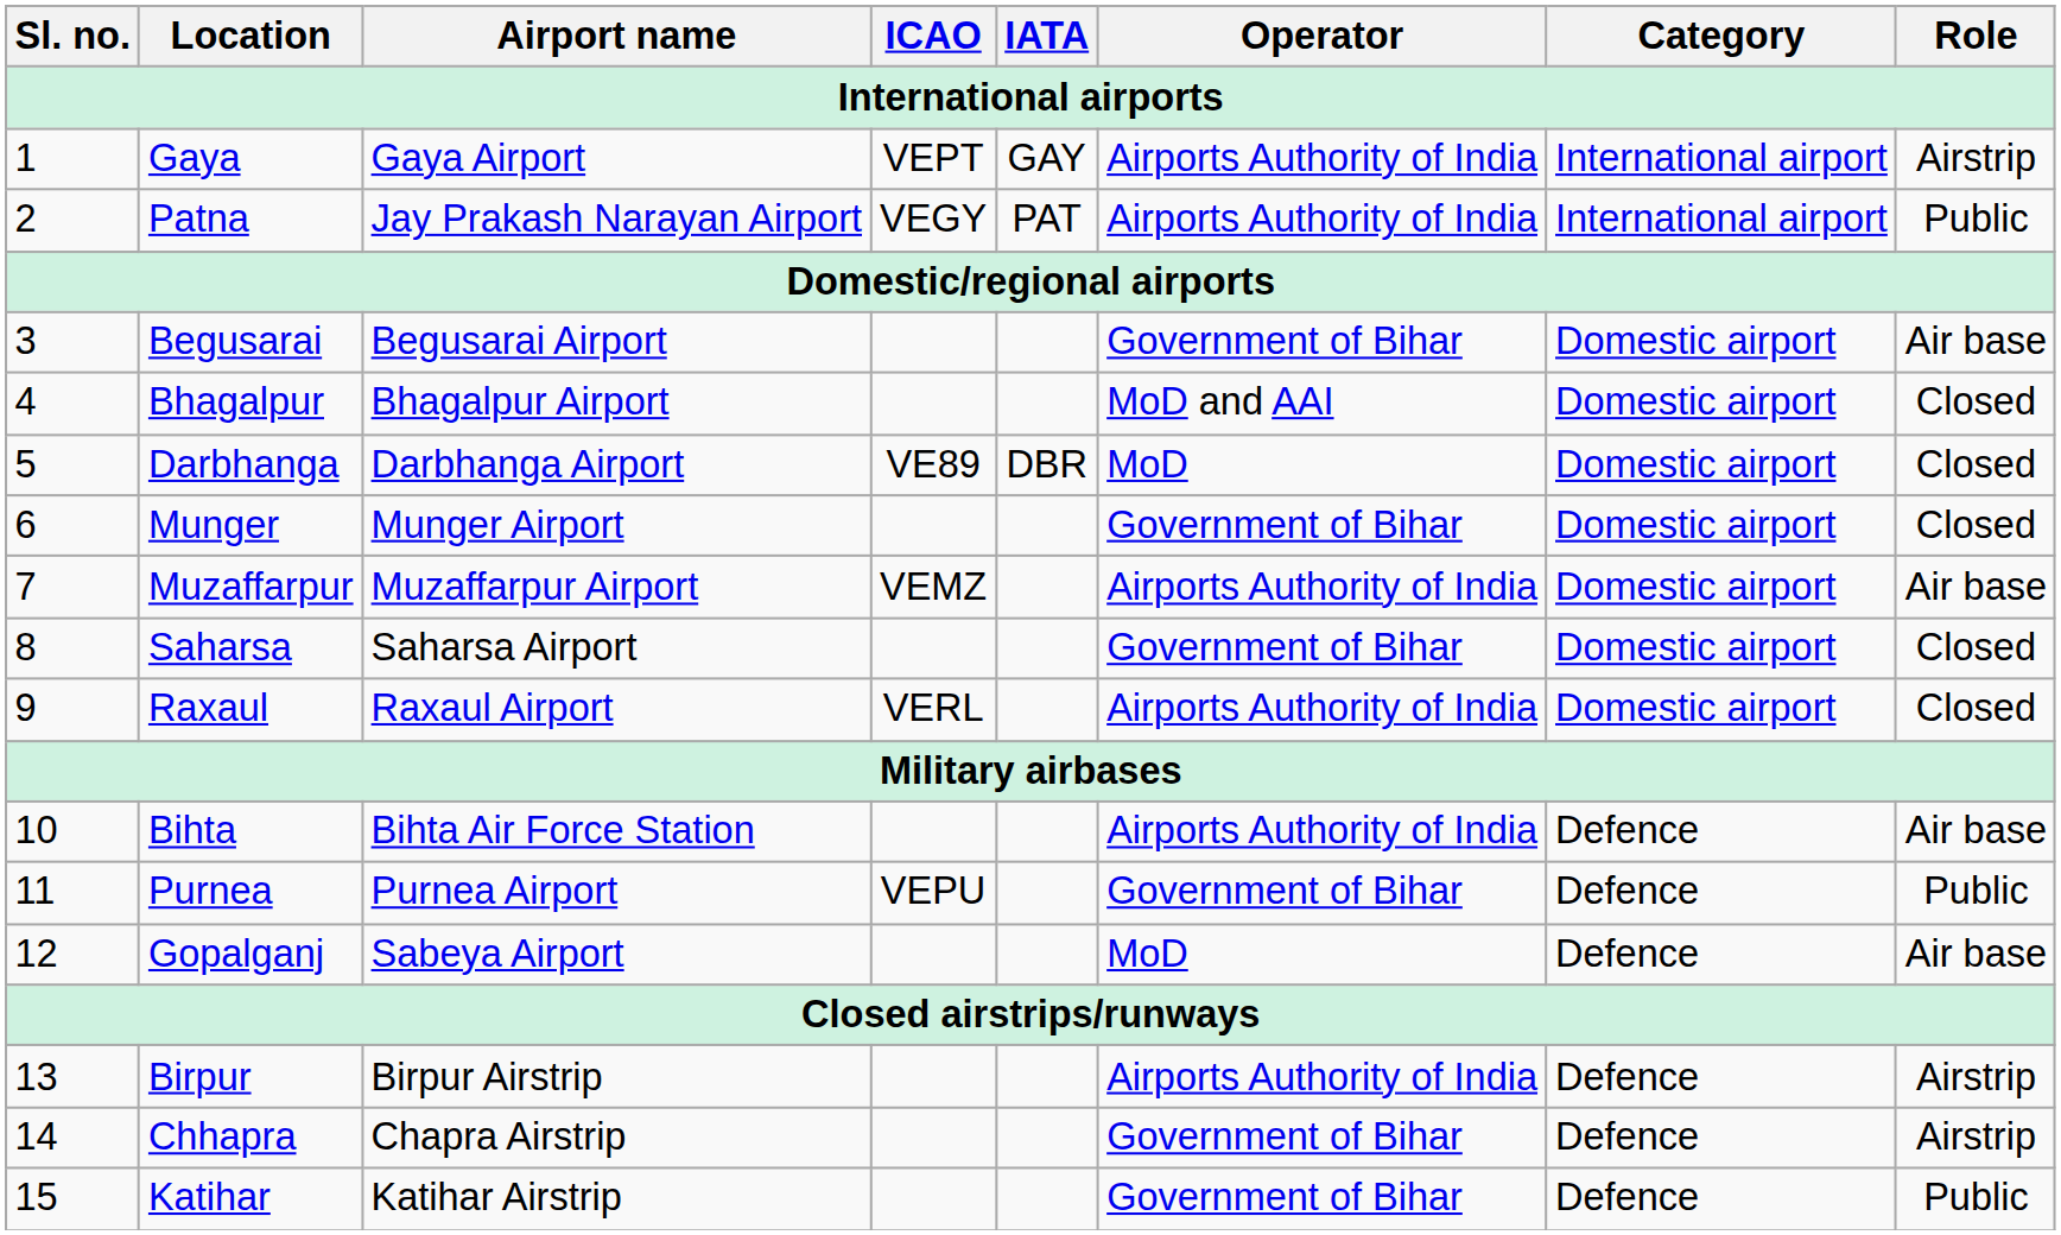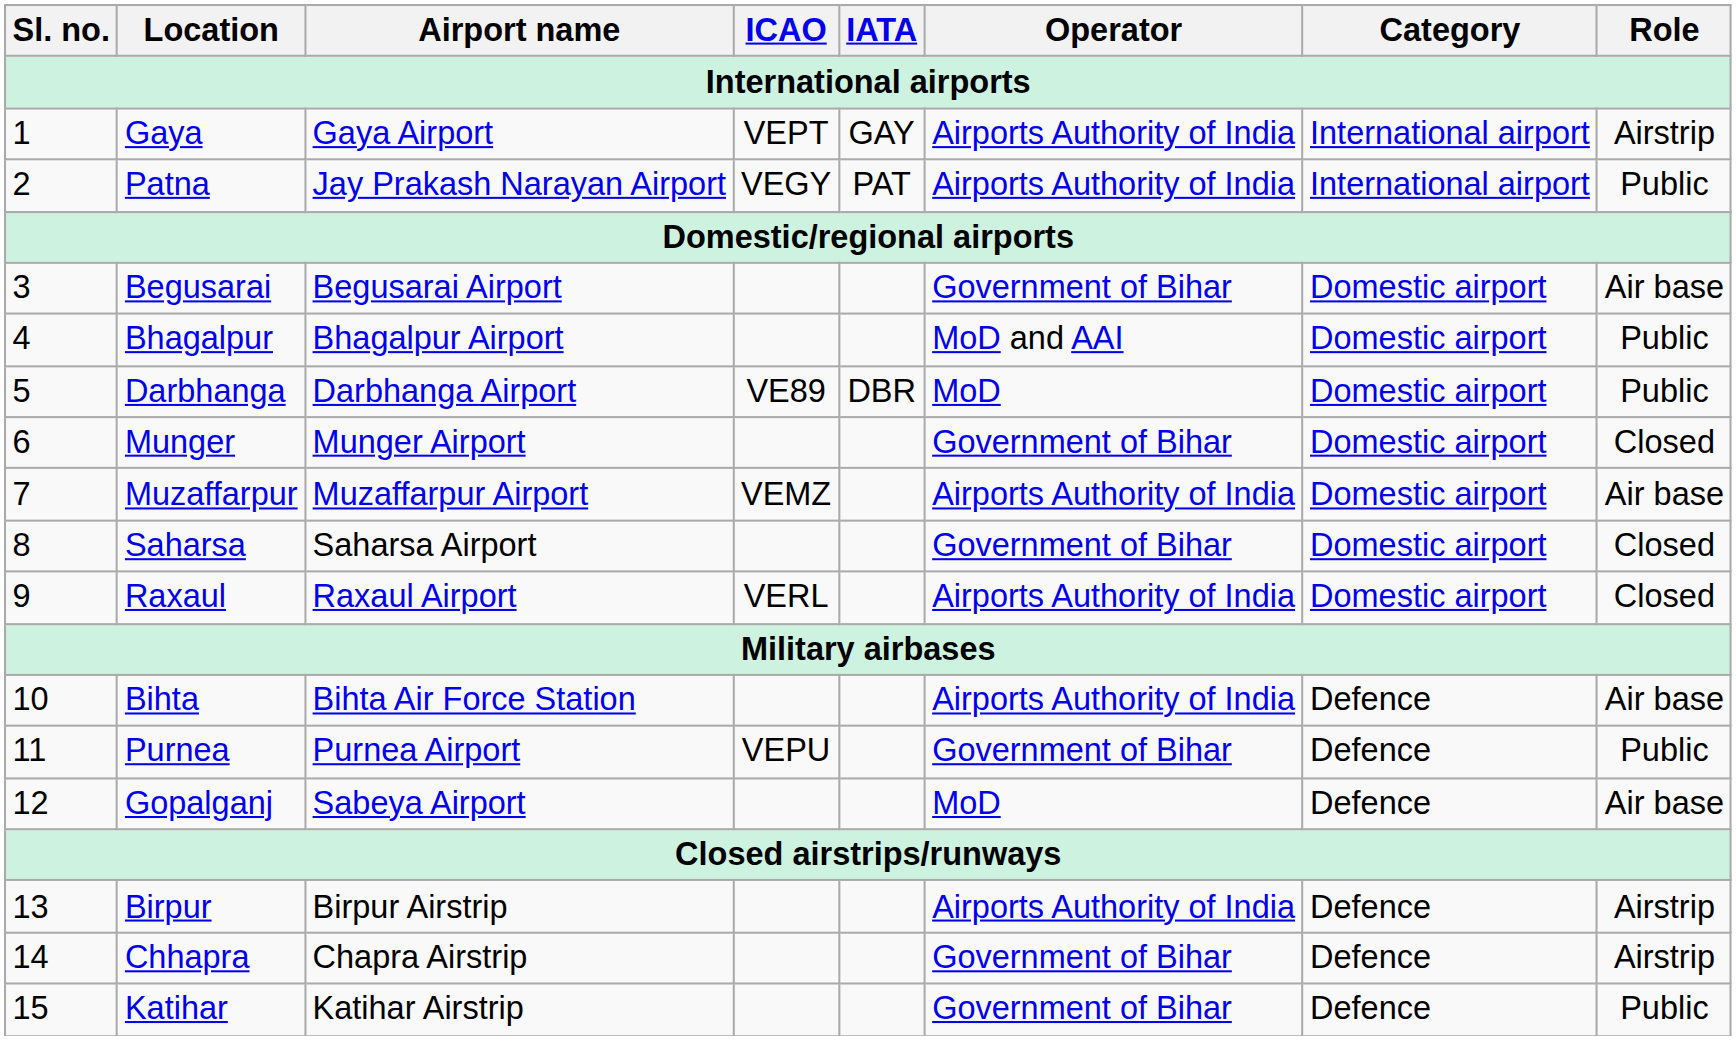Bhagalpur | Role: Closed -> Public
Darbhanga | Role: Closed -> Public
